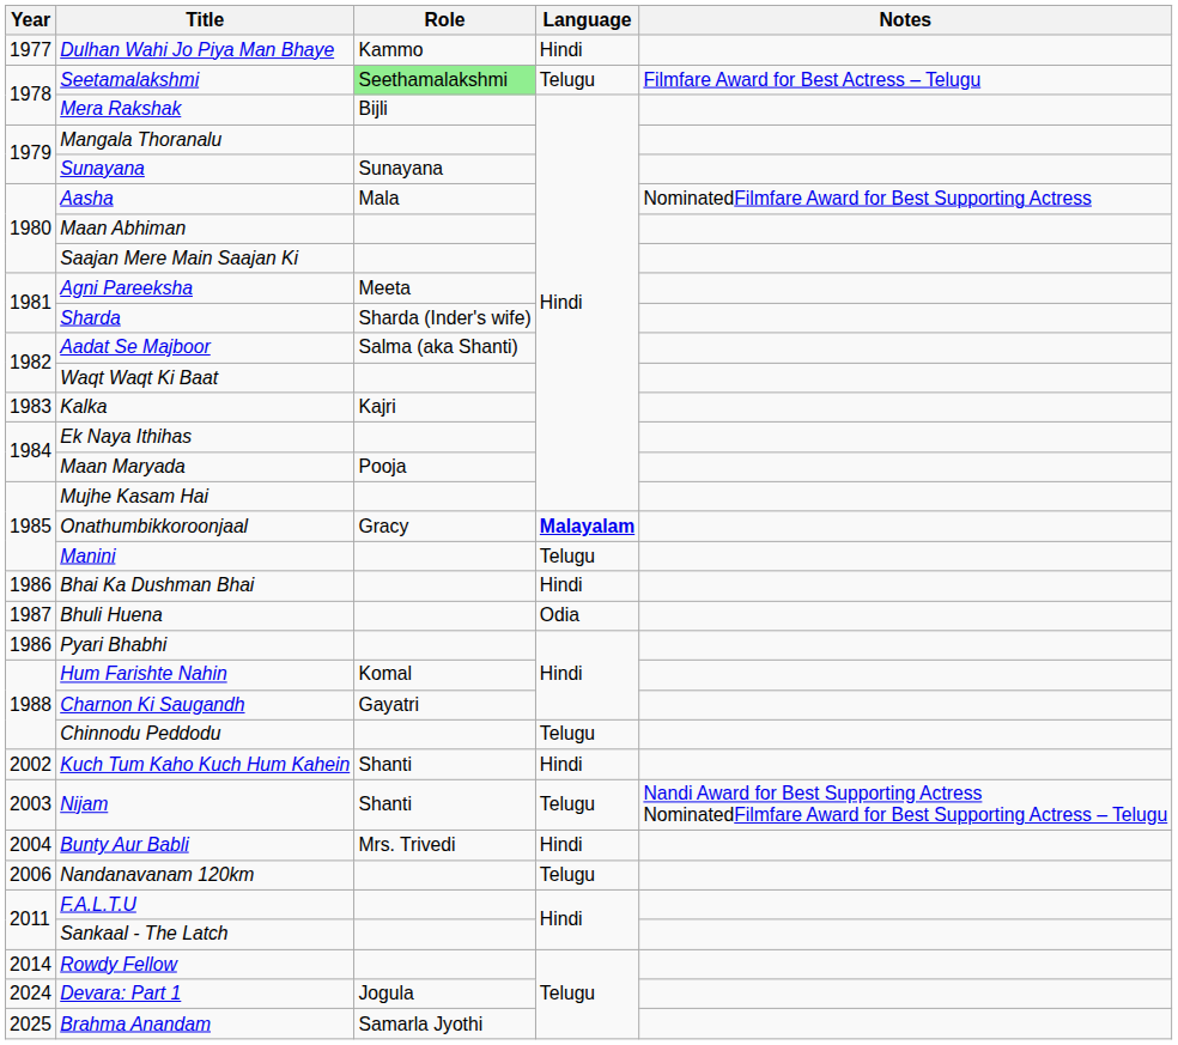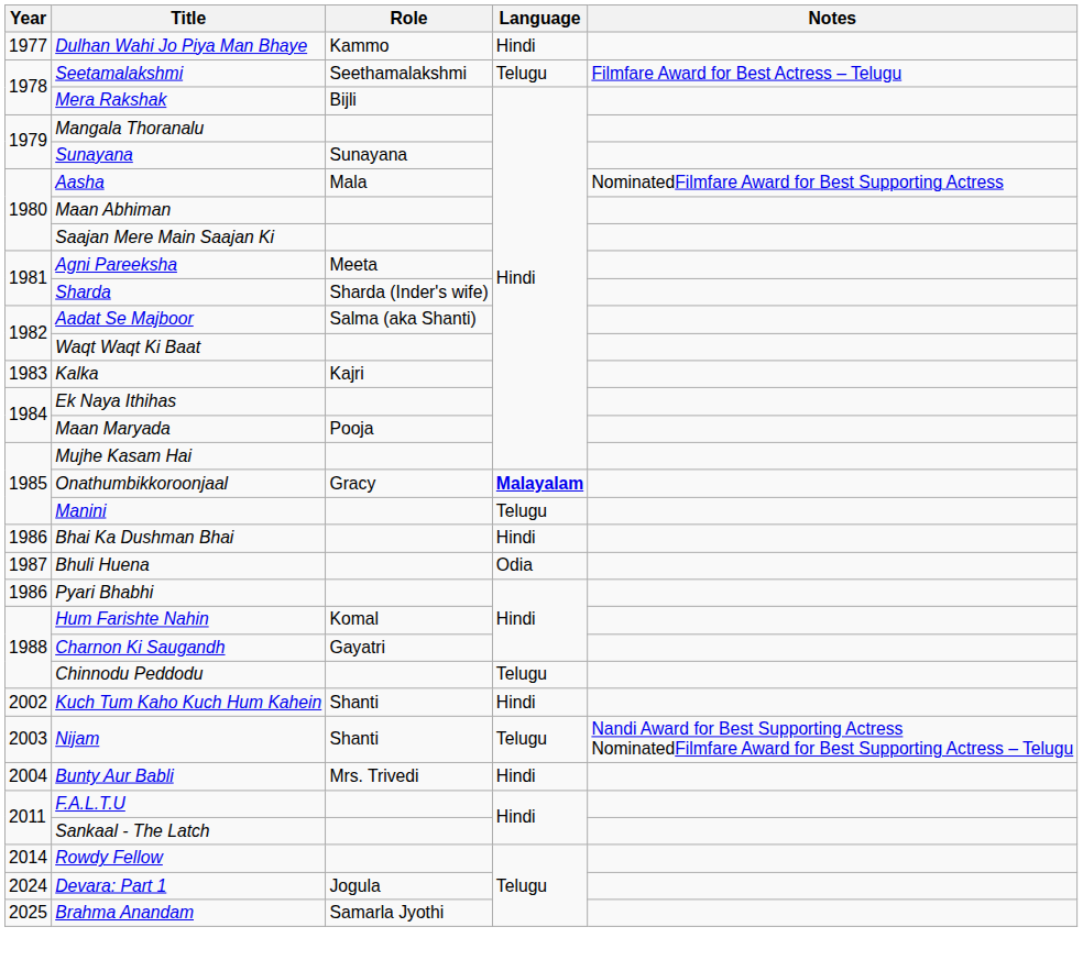Seetamalakshmi | Role: lightgreen background -> no background
- row: 2006 | Nandanavanam 120km | Telugu
